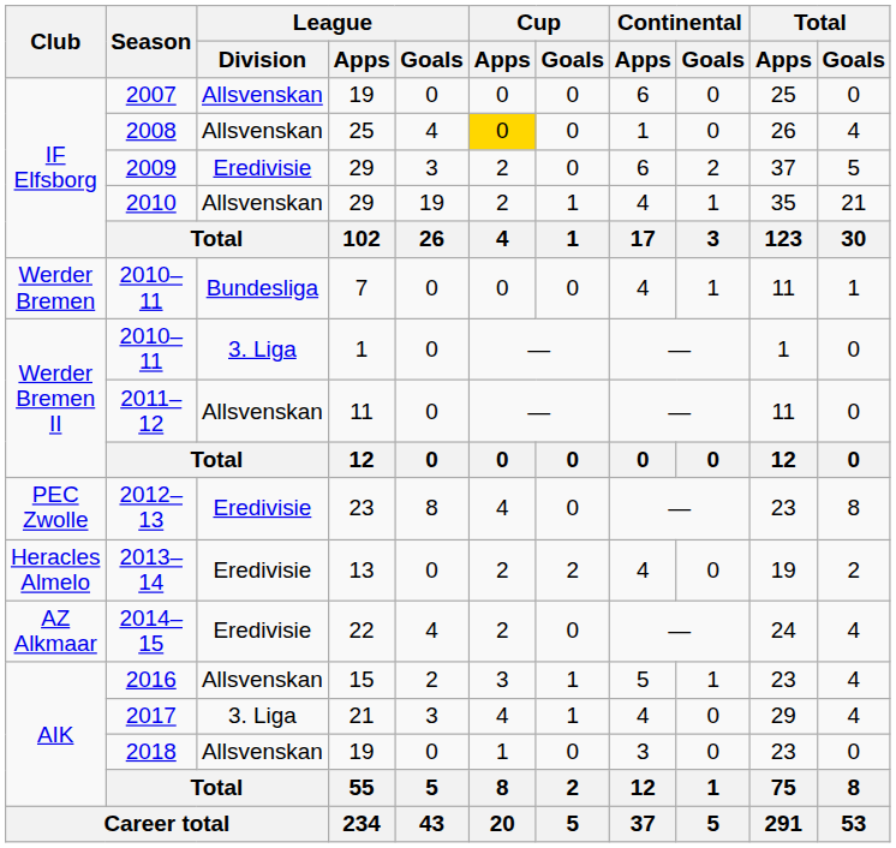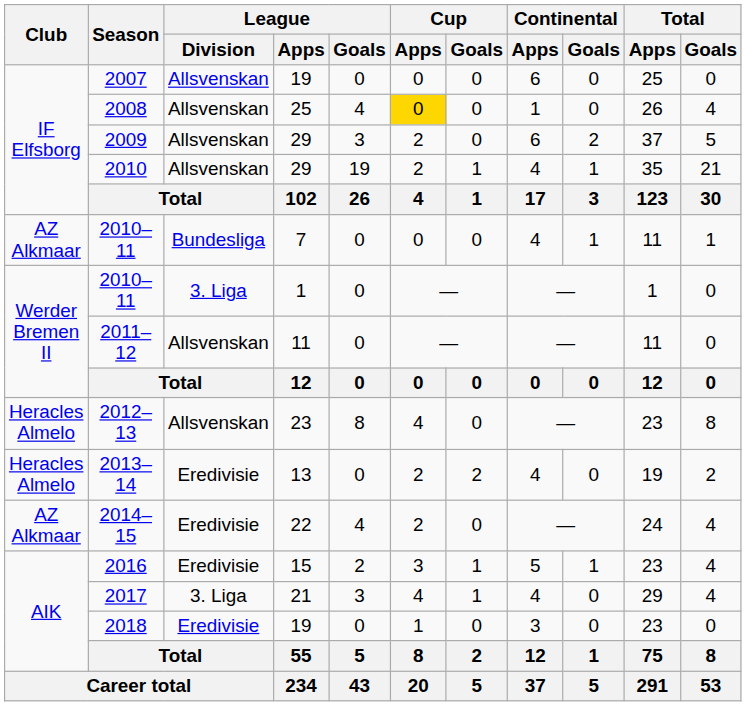2009 | League / Division: Eredivisie -> Allsvenskan
2010–11 / 7 | Club: Werder Bremen -> AZ Alkmaar
2012–13 | Club: PEC Zwolle -> Heracles Almelo
2012–13 | League / Division: Eredivisie -> Allsvenskan
2016 | League / Division: Allsvenskan -> Eredivisie
2018 | League / Division: Allsvenskan -> Eredivisie
